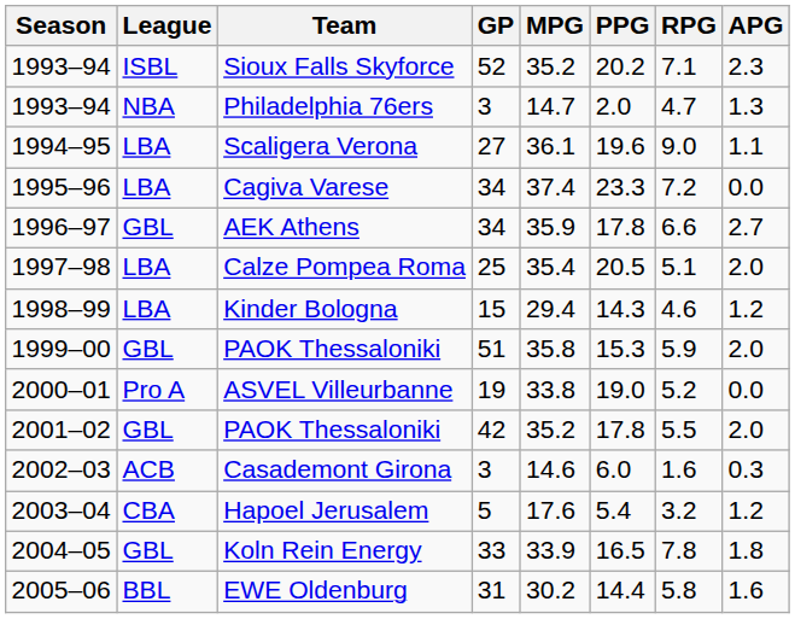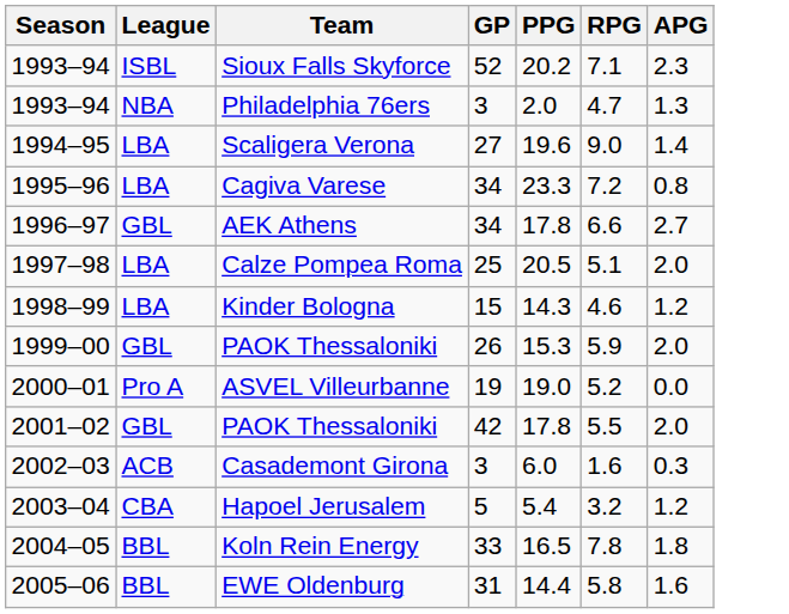- column: MPG | 35.2 | 14.7 | 36.1 | 37.4 | 35.9 | 35.4 | 29.4 | 35.8 | 33.8 | 35.2 | 14.6 | 17.6 | 33.9 | 30.2
Scaligera Verona | APG: 1.1 -> 1.4
Cagiva Varese | APG: 0.0 -> 0.8
1999–00 / PAOK Thessaloniki | GP: 51 -> 26
Koln Rein Energy | League: GBL -> BBL
